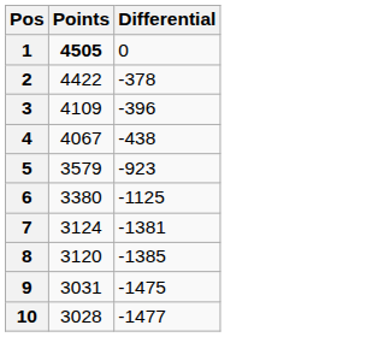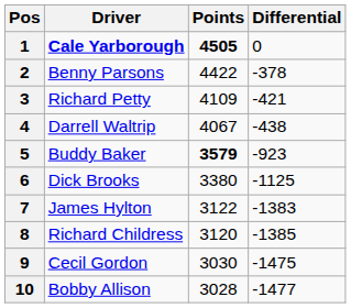+ column: Driver | Cale Yarborough | Benny Parsons | Richard Petty | Darrell Waltrip | Buddy Baker | Dick Brooks | James Hylton | Richard Childress | Cecil Gordon | Bobby Allison
3 | Differential: -396 -> -421
5 | Points: normal -> bold
7 | Points: 3124 -> 3122
7 | Differential: -1381 -> -1383
9 | Points: 3031 -> 3030
